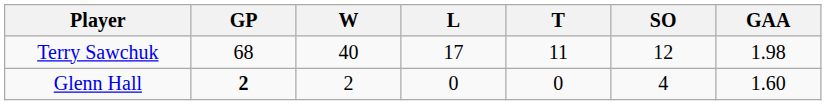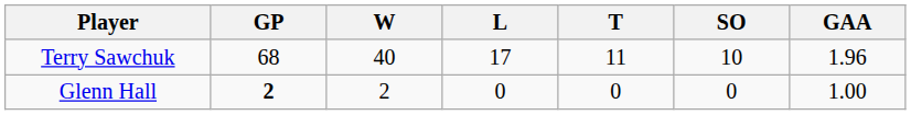Terry Sawchuk | SO: 12 -> 10
Terry Sawchuk | GAA: 1.98 -> 1.96
Glenn Hall | SO: 4 -> 0
Glenn Hall | GAA: 1.60 -> 1.00
